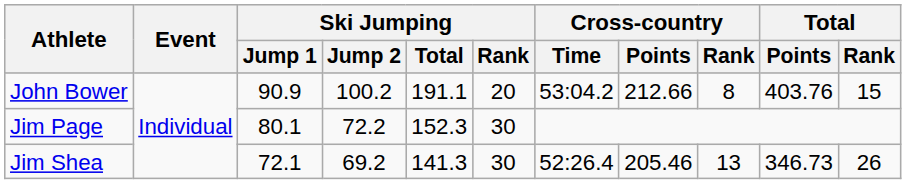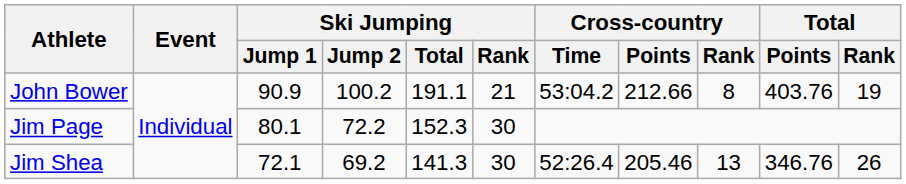John Bower | Ski Jumping / Rank: 20 -> 21
John Bower | Total / Rank: 15 -> 19
Jim Shea | Total / Points: 346.73 -> 346.76
